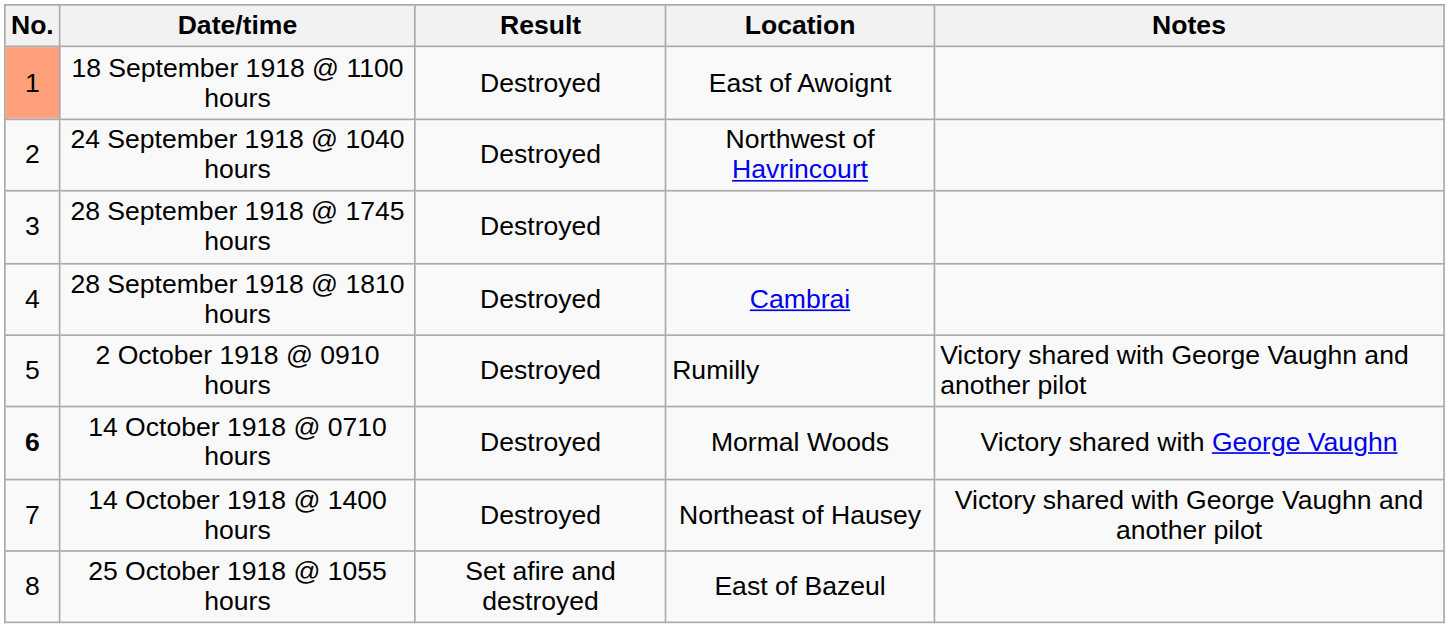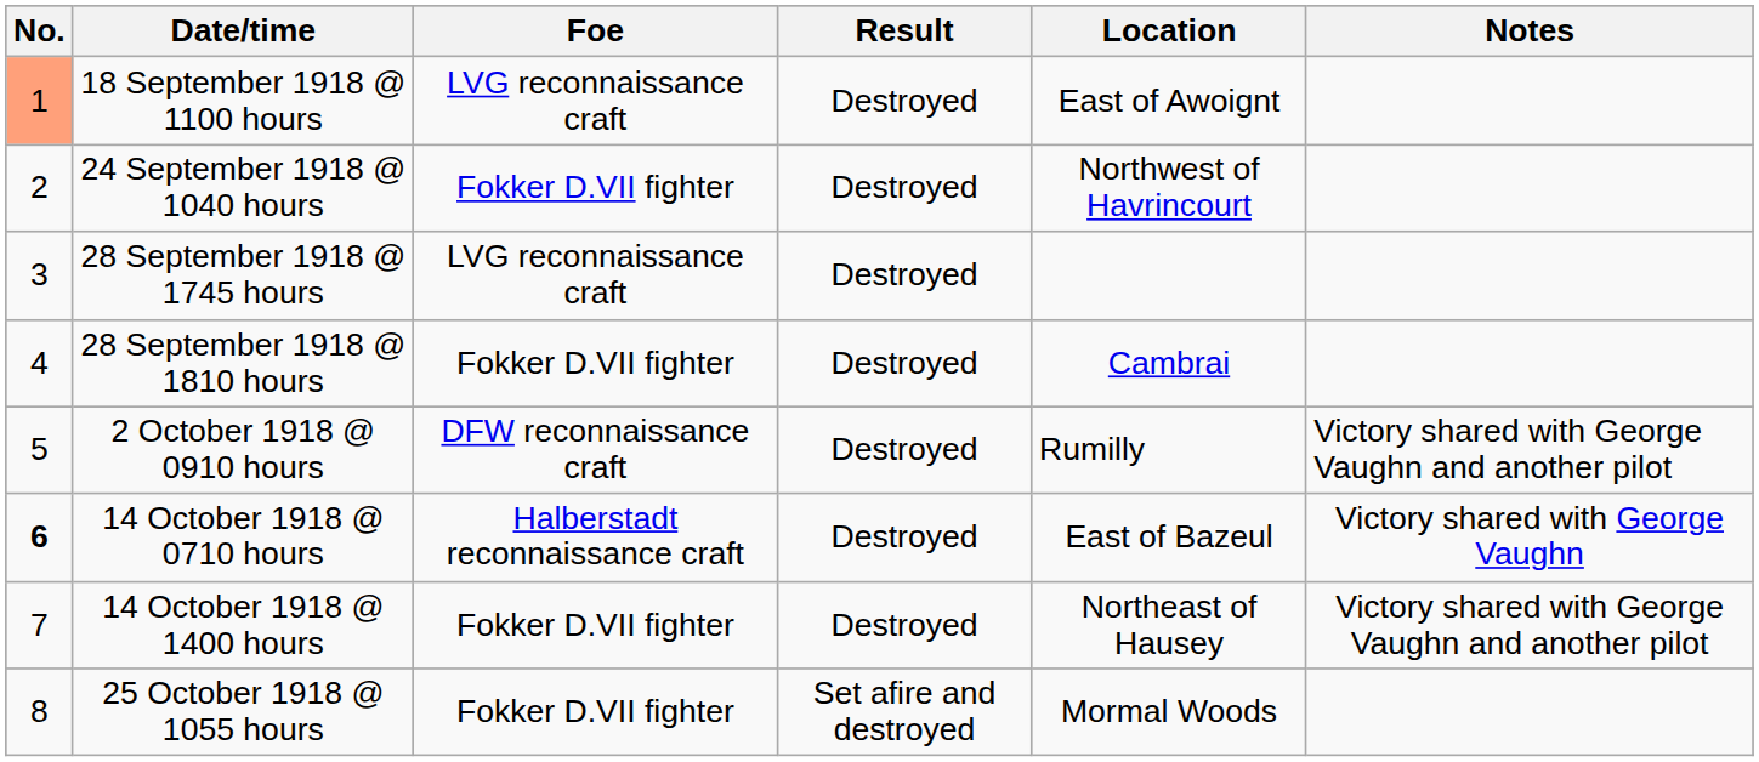+ column: Foe | LVG reconnaissance craft | Fokker D.VII fighter | LVG reconnaissance craft | Fokker D.VII fighter | DFW reconnaissance craft | Halberstadt reconnaissance craft | Fokker D.VII fighter | Fokker D.VII fighter
14 October 1918 @ 0710 hours | Location: Mormal Woods -> East of Bazeul
25 October 1918 @ 1055 hours | Location: East of Bazeul -> Mormal Woods
